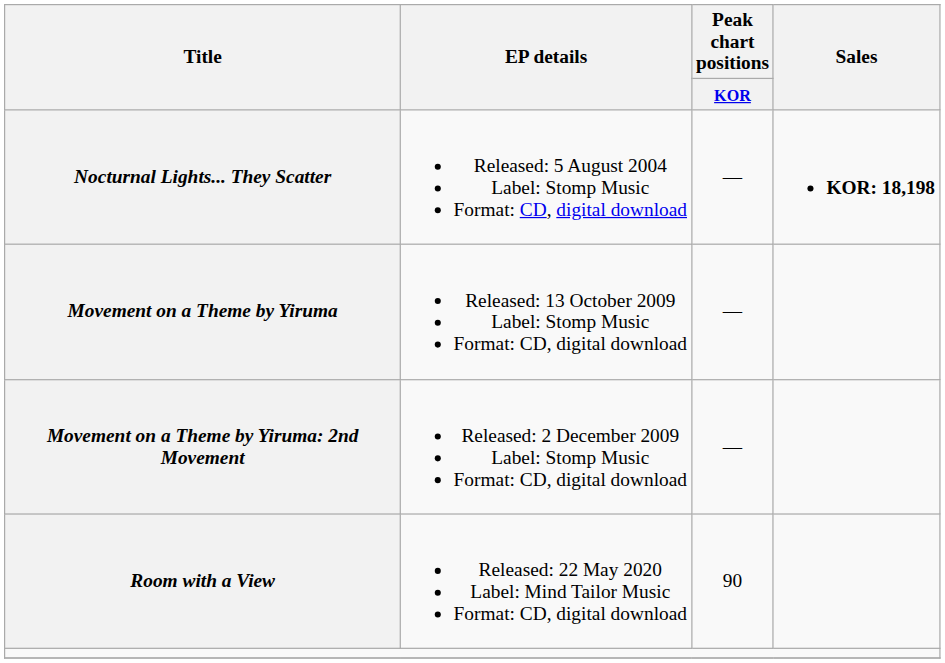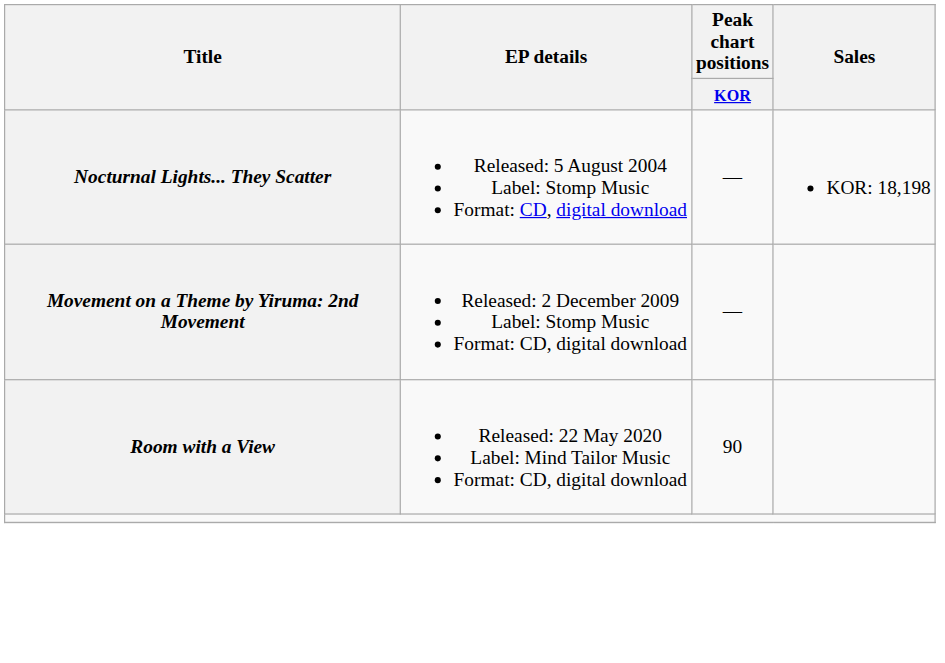Nocturnal Lights... They Scatter | Sales: bold -> normal
- row: Movement on a Theme by Yiruma | Released: 13 October 2009 Label: Stomp Music Format: CD, digital download | —
